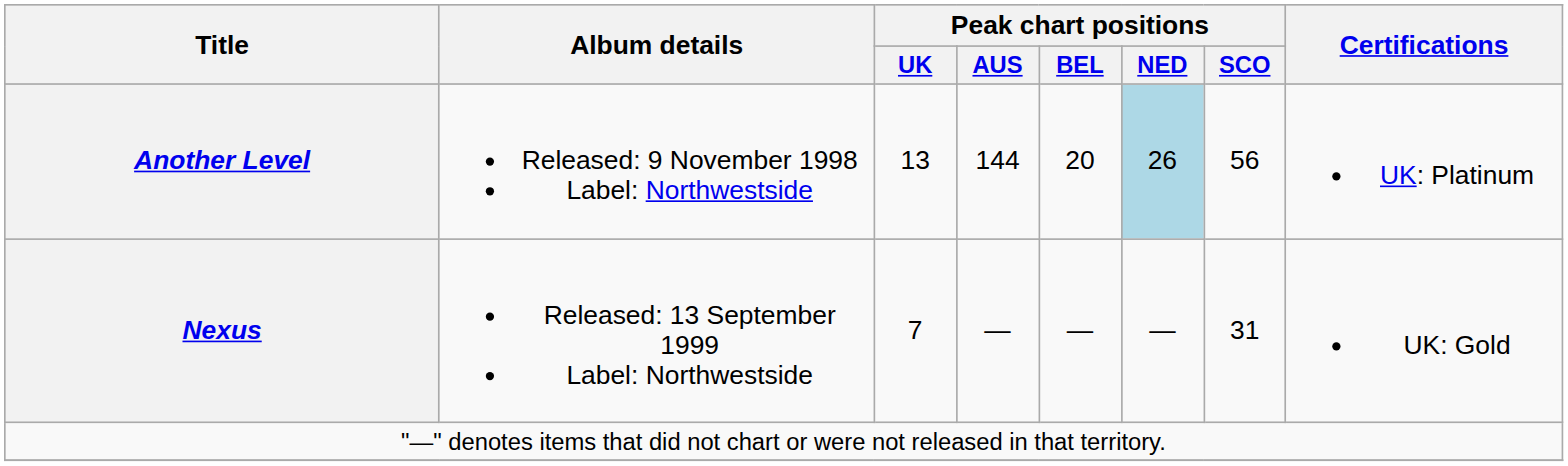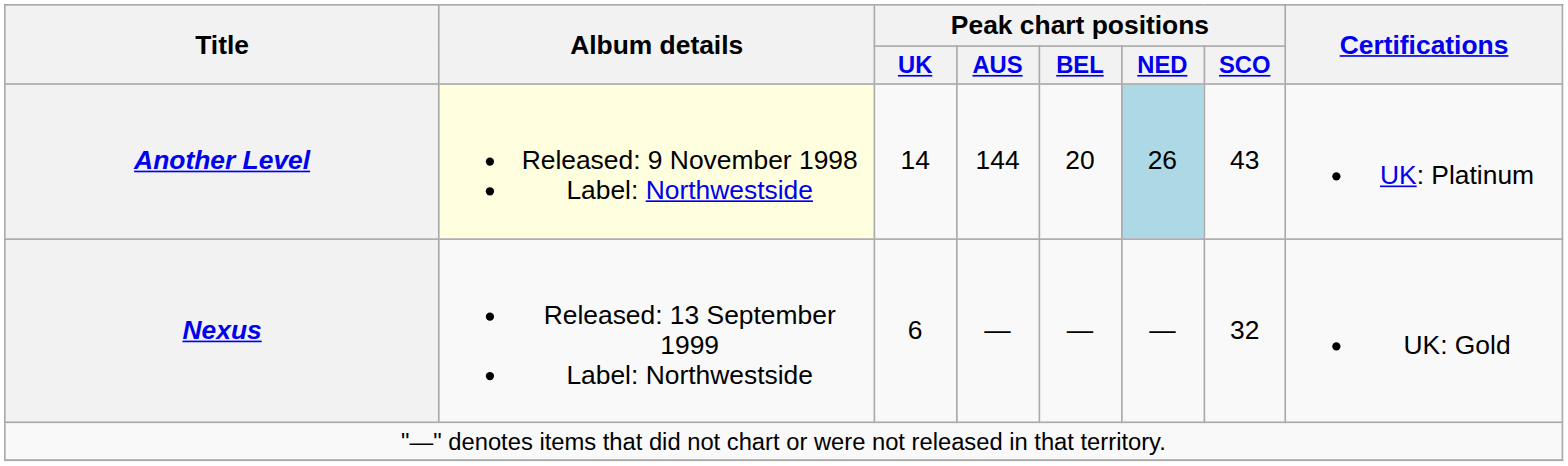Another Level | Album details: no background -> lightyellow background
Another Level | Peak chart positions / UK: 13 -> 14
Another Level | Peak chart positions / SCO: 56 -> 43
Nexus | Peak chart positions / UK: 7 -> 6
Nexus | Peak chart positions / SCO: 31 -> 32
